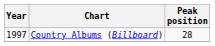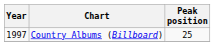Country Albums (Billboard) | Peak position: 28 -> 25
